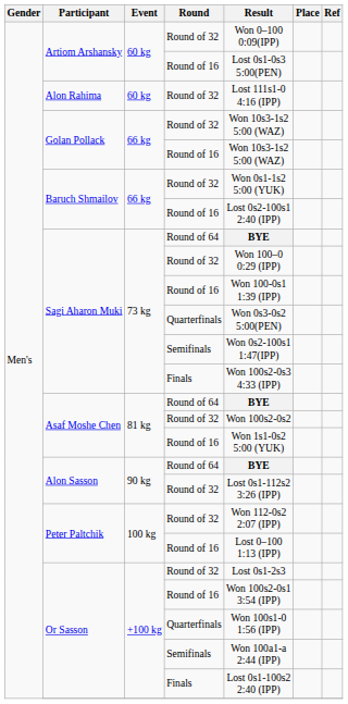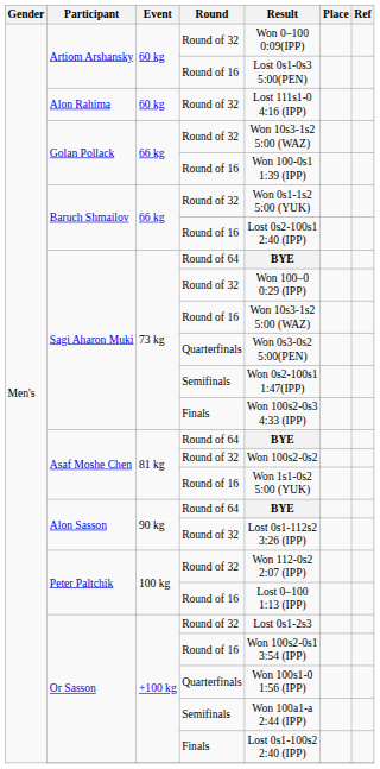Golan Pollack / Round of 16 | Result: Won 10s3-1s2 5:00 (WAZ) -> Won 100-0s1 1:39 (IPP)
Sagi Aharon Muki / Round of 16 | Result: Won 100-0s1 1:39 (IPP) -> Won 10s3-1s2 5:00 (WAZ)
